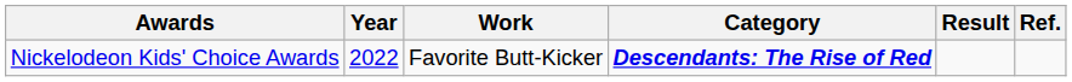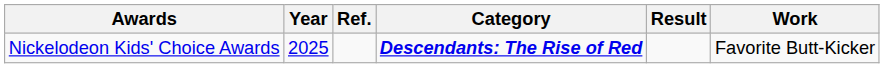columns swapped: Work <-> Ref.
Nickelodeon Kids' Choice Awards | Year: 2022 -> 2025
